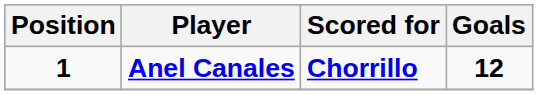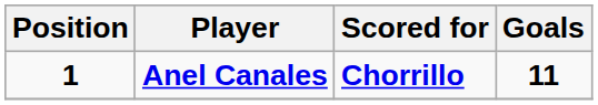Anel Canales | Goals: 12 -> 11
